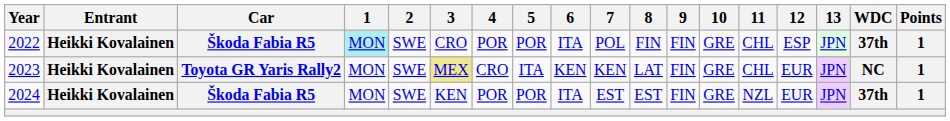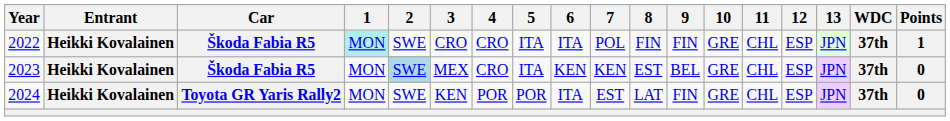2022 | 4: POR -> CRO
2022 | 5: POR -> ITA
2023 | Car: Toyota GR Yaris Rally2 -> Škoda Fabia R5
2023 | 2: no background -> lightblue background
2023 | 3: khaki background -> no background
2023 | 8: LAT -> EST
2023 | 9: FIN -> BEL
2023 | 12: EUR -> ESP
2023 | WDC: NC -> 37th
2023 | Points: 1 -> 0
2024 | Car: Škoda Fabia R5 -> Toyota GR Yaris Rally2
2024 | 8: EST -> LAT
2024 | 11: NZL -> CHL
2024 | 12: EUR -> ESP
2024 | Points: 1 -> 0
